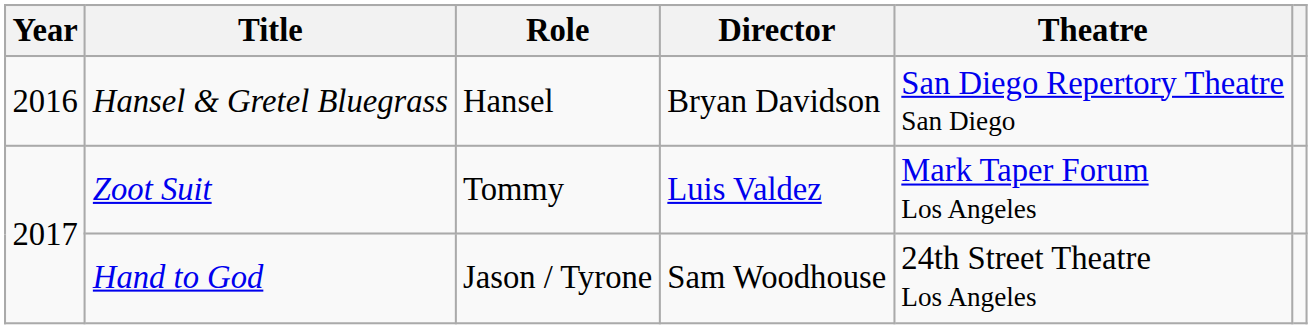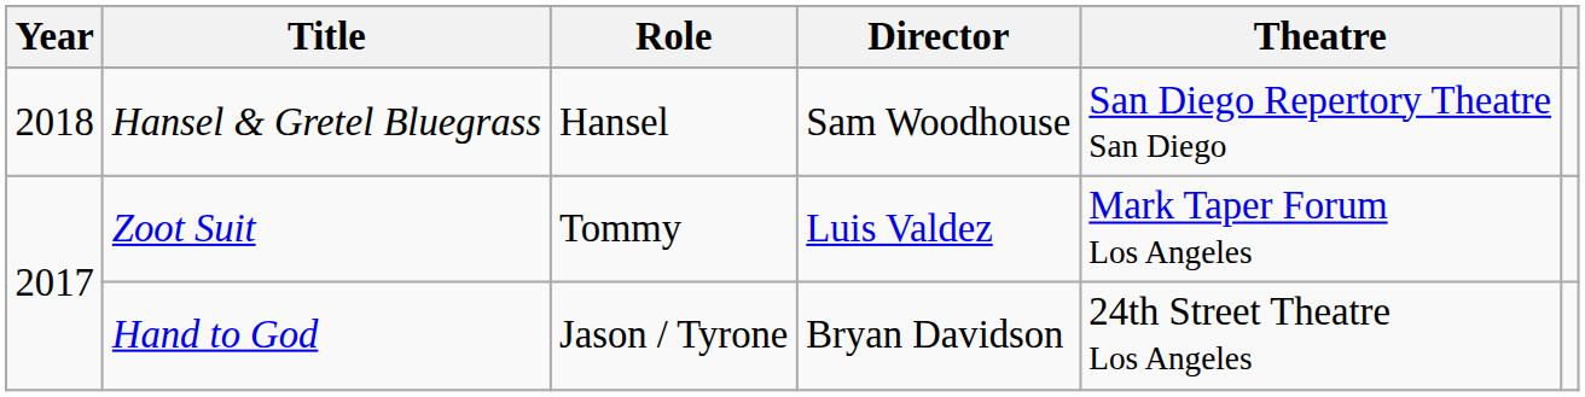Hansel & Gretel Bluegrass | Year: 2016 -> 2018
Hansel & Gretel Bluegrass | Director: Bryan Davidson -> Sam Woodhouse
Hand to God | Director: Sam Woodhouse -> Bryan Davidson
